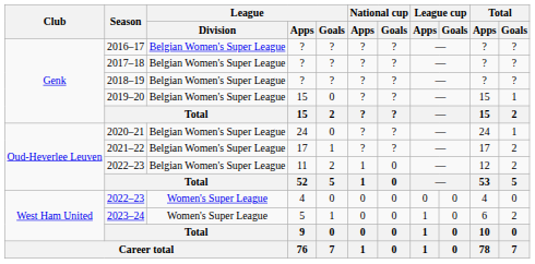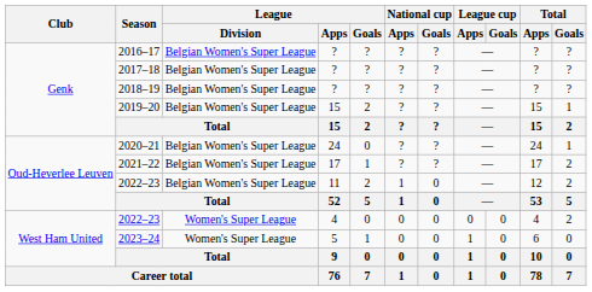2019–20 | League / Goals: 0 -> 2
2022–23 / 4 | Total / Goals: 0 -> 2
2023–24 | Total / Goals: 2 -> 0
